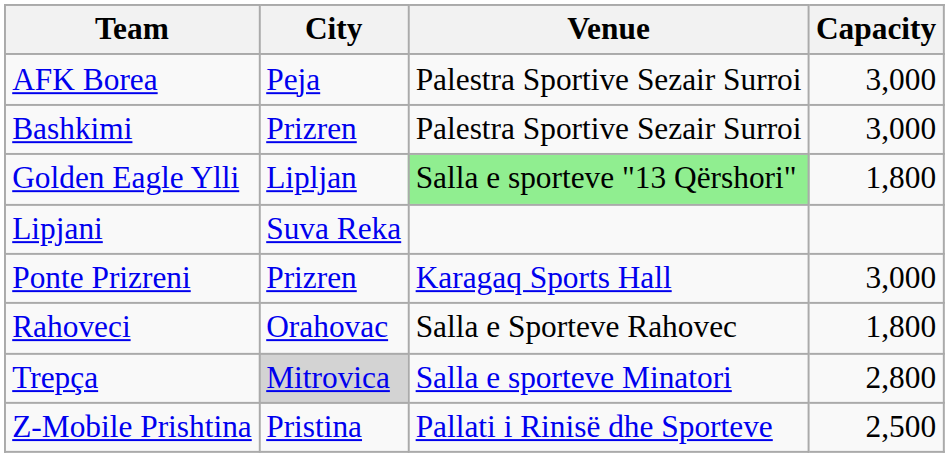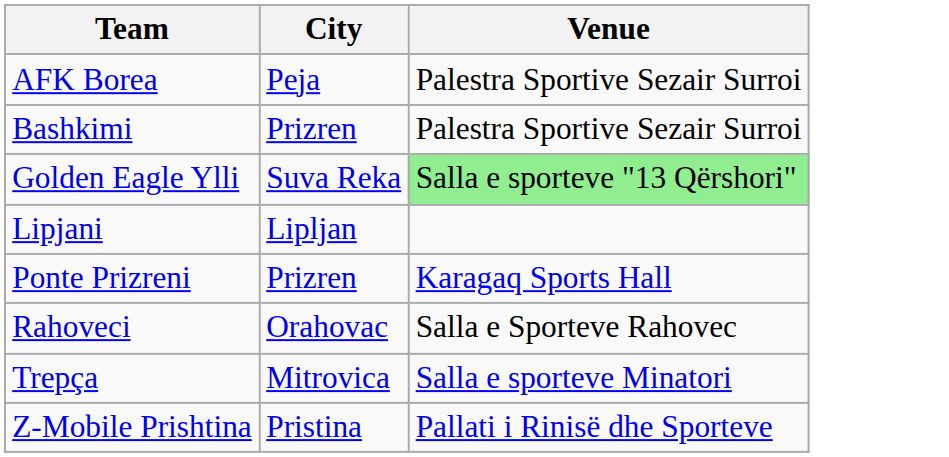- column: Capacity | 3,000 | 3,000 | 1,800 | 3,000 | 1,800 | 2,800 | 2,500
Golden Eagle Ylli | City: Lipljan -> Suva Reka
Lipjani | City: Suva Reka -> Lipljan
Trepça | City: lightgrey background -> no background
